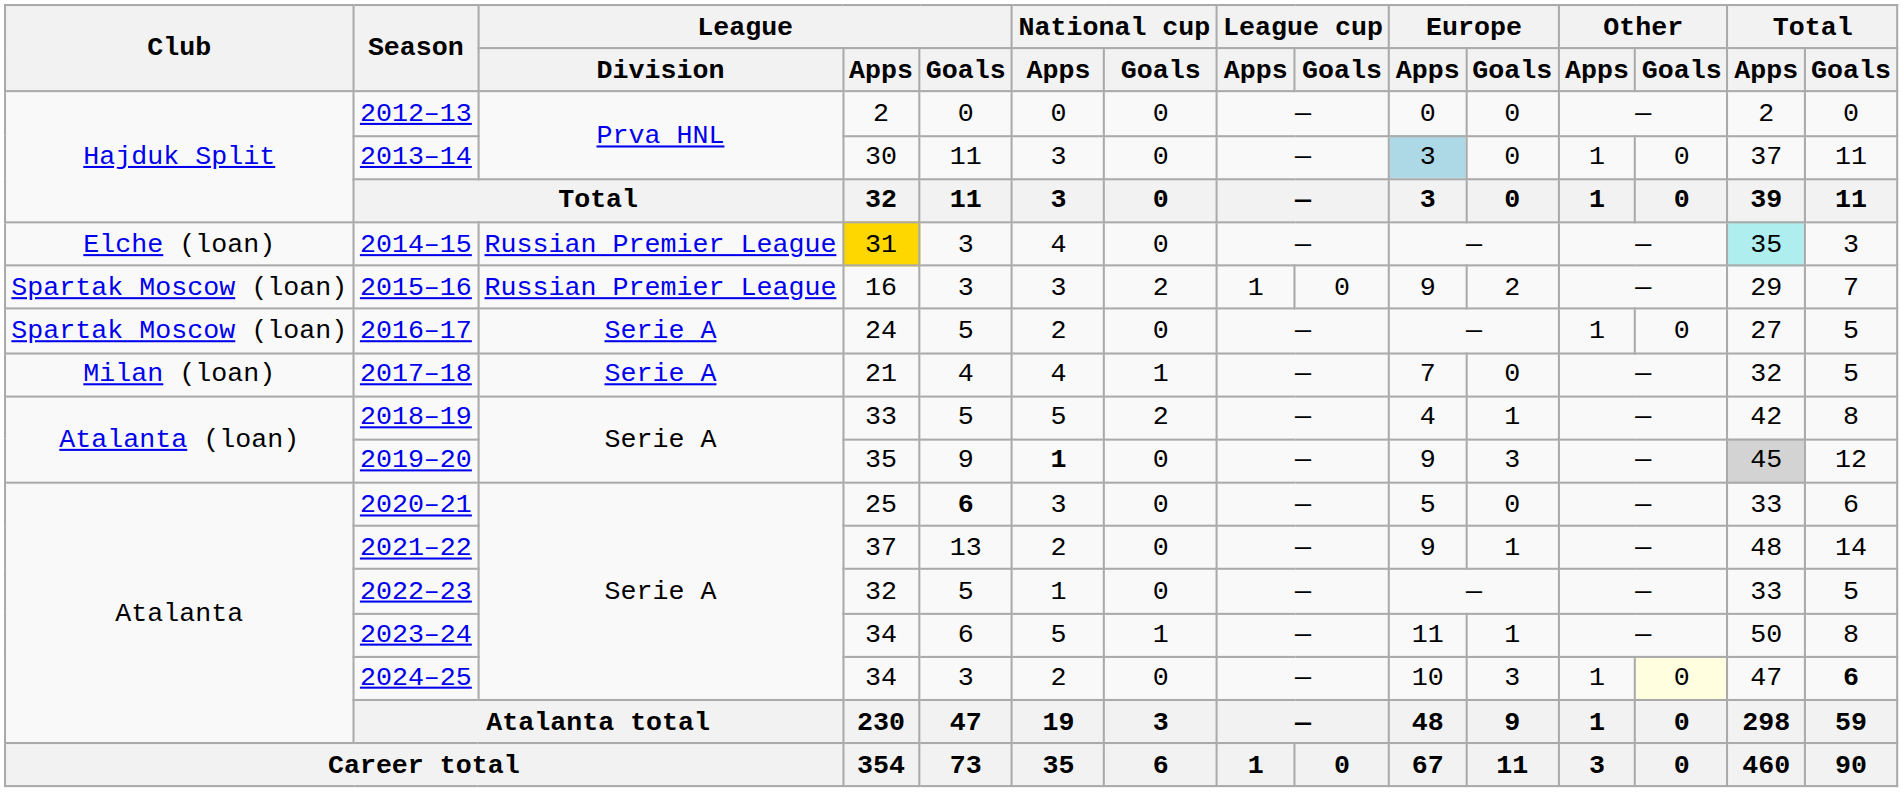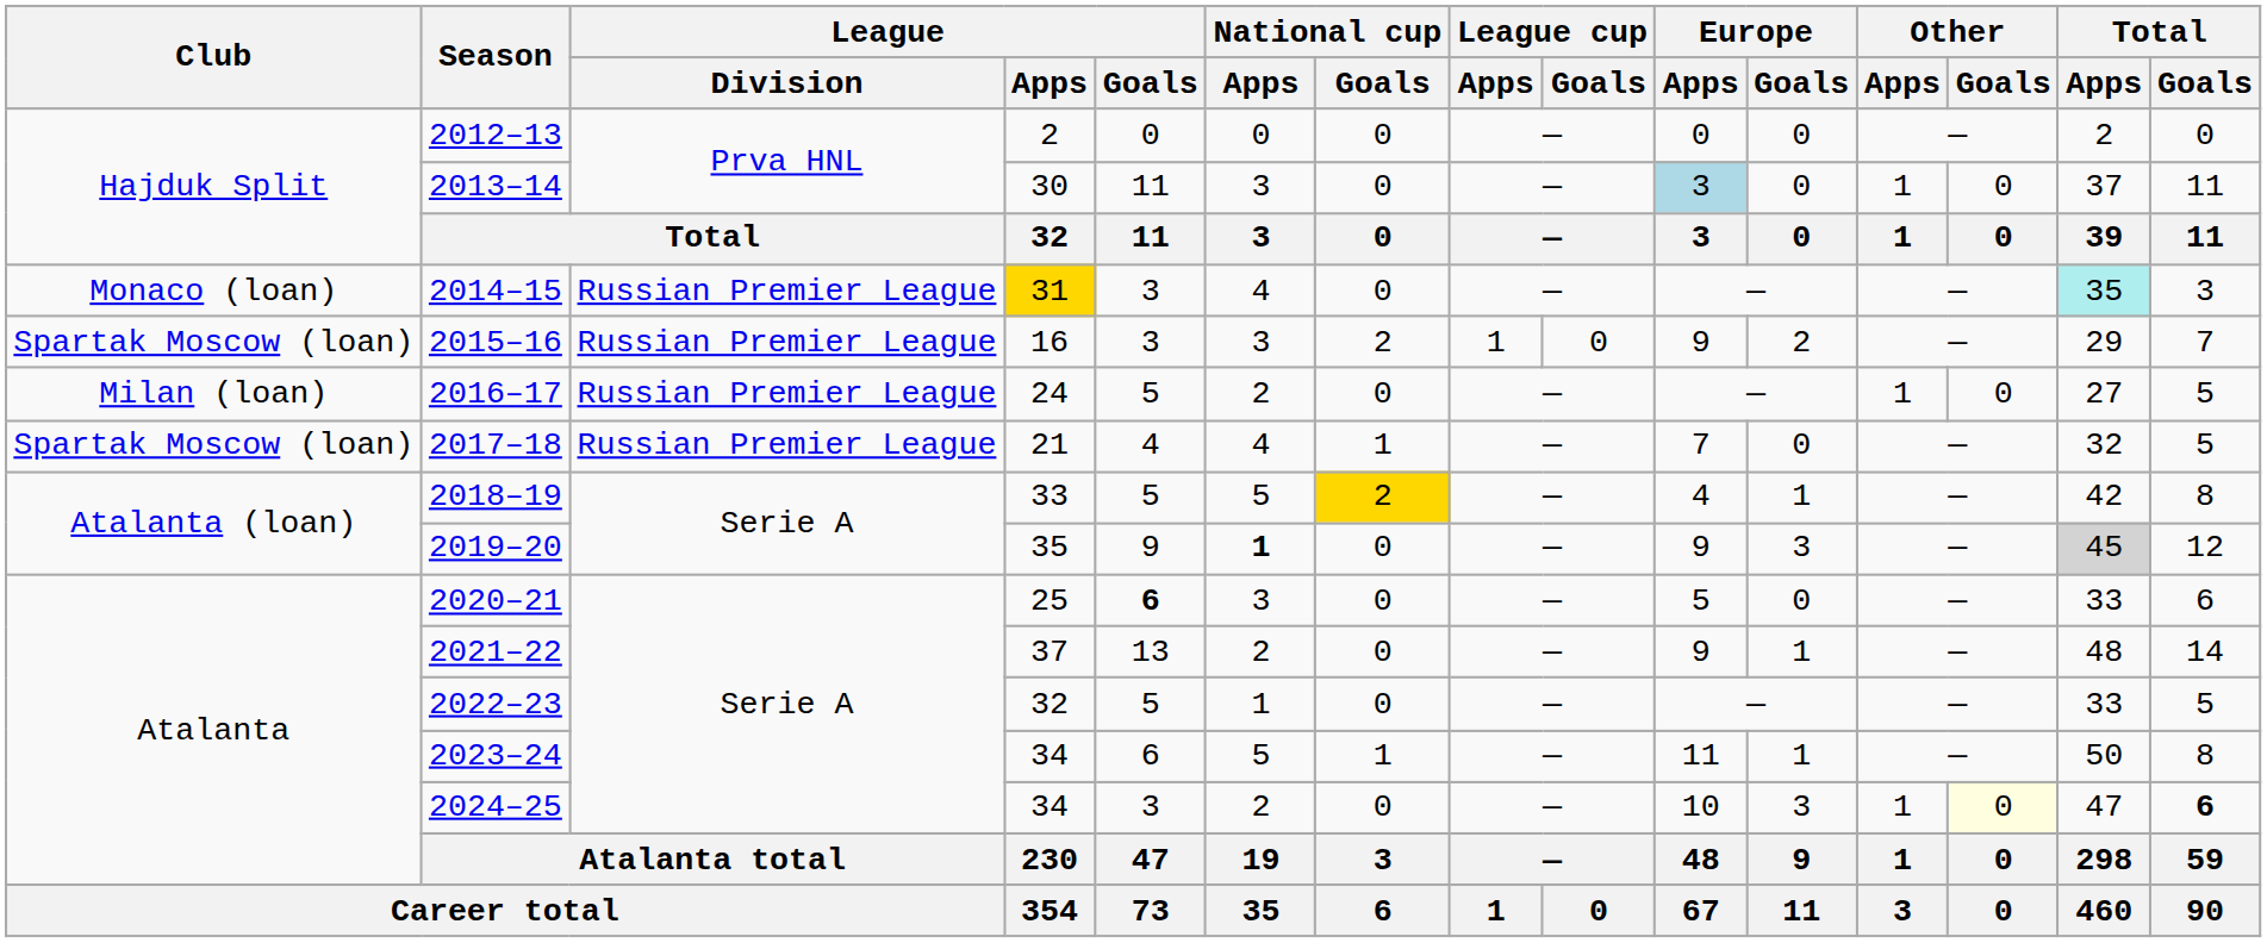2014–15 | Club: Elche (loan) -> Monaco (loan)
2016–17 | Club: Spartak Moscow (loan) -> Milan (loan)
2016–17 | League / Division: Serie A -> Russian Premier League
2017–18 | Club: Milan (loan) -> Spartak Moscow (loan)
2017–18 | League / Division: Serie A -> Russian Premier League
2018–19 | National cup / Goals: no background -> gold background
